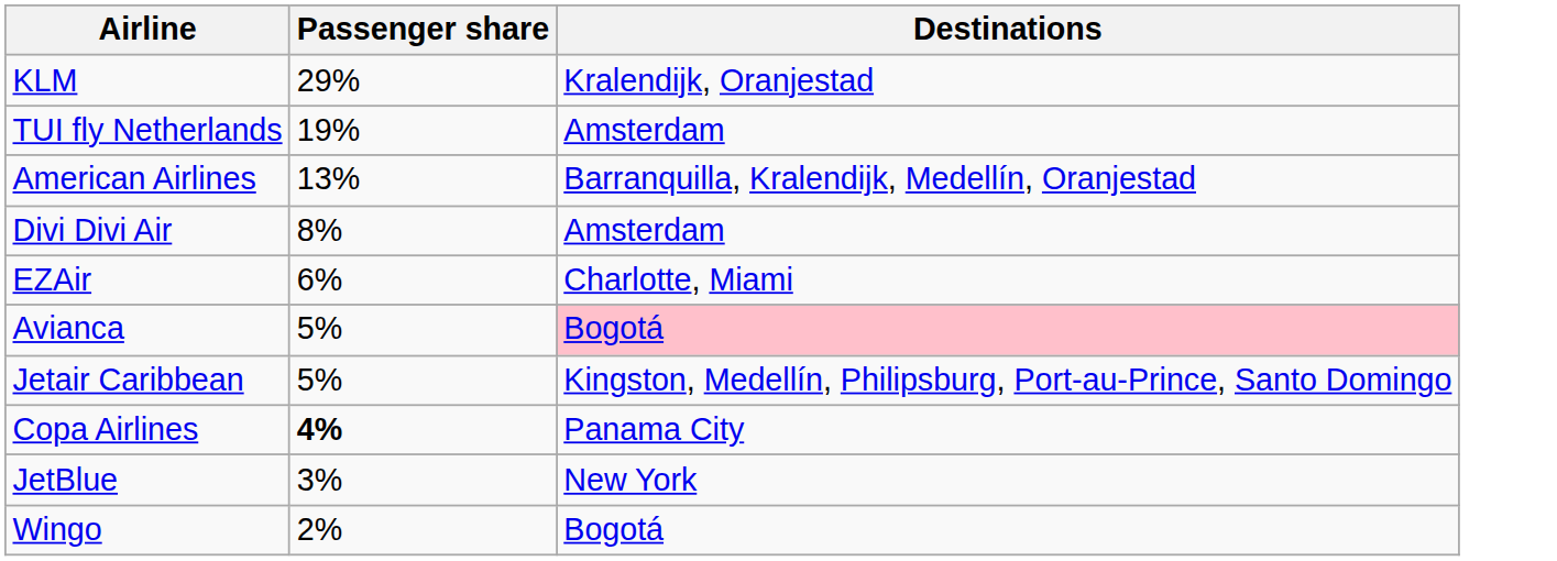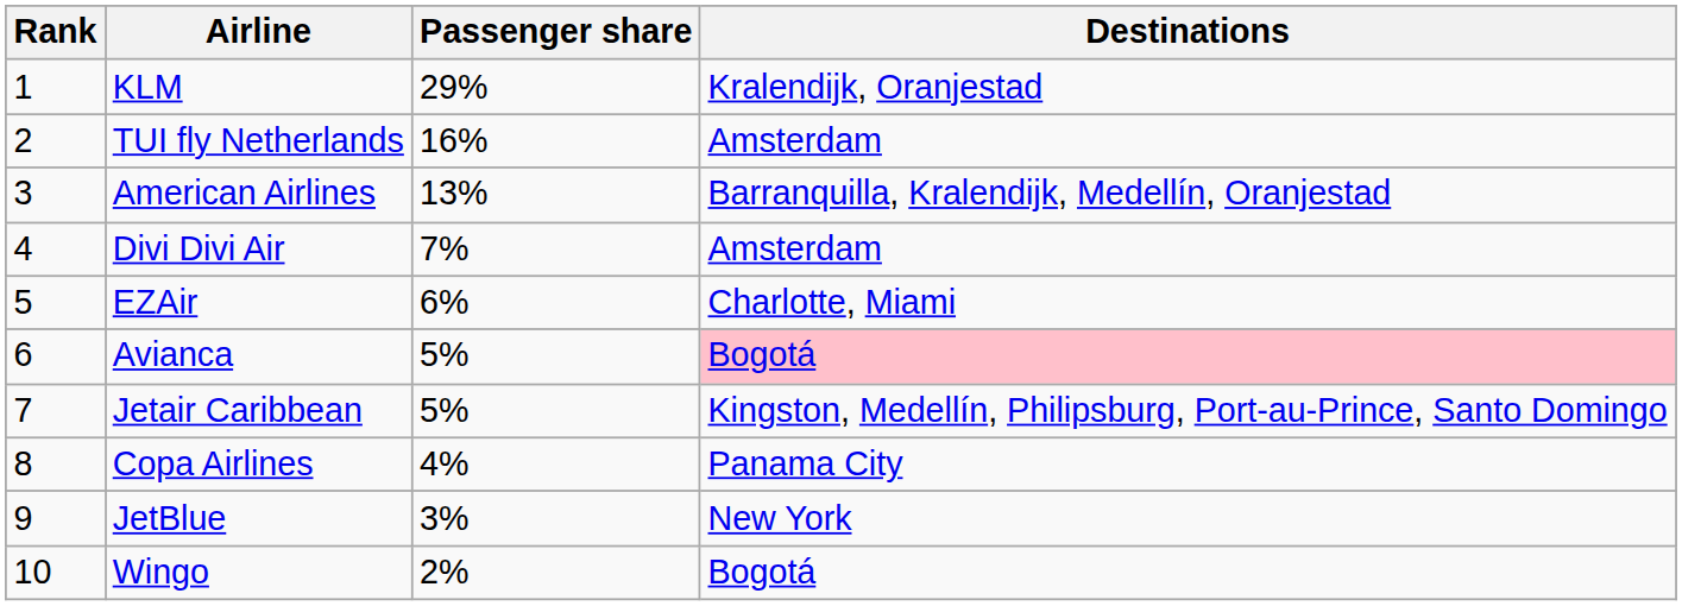+ column: Rank | 1 | 2 | 3 | 4 | 5 | 6 | 7 | 8 | 9 | 10
TUI fly Netherlands | Passenger share: 19% -> 16%
Divi Divi Air | Passenger share: 8% -> 7%
Copa Airlines | Passenger share: bold -> normal
